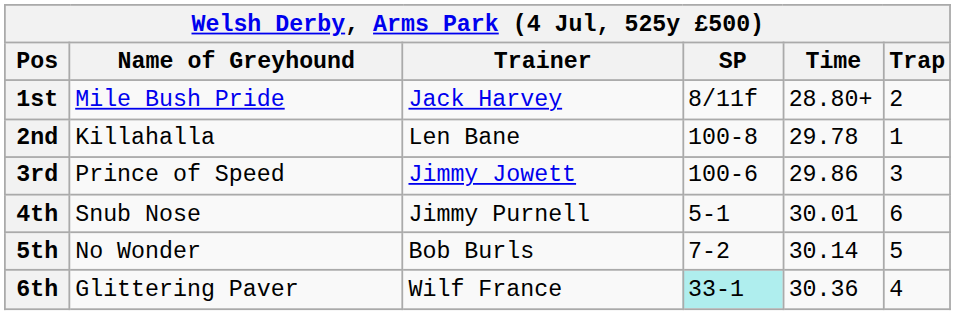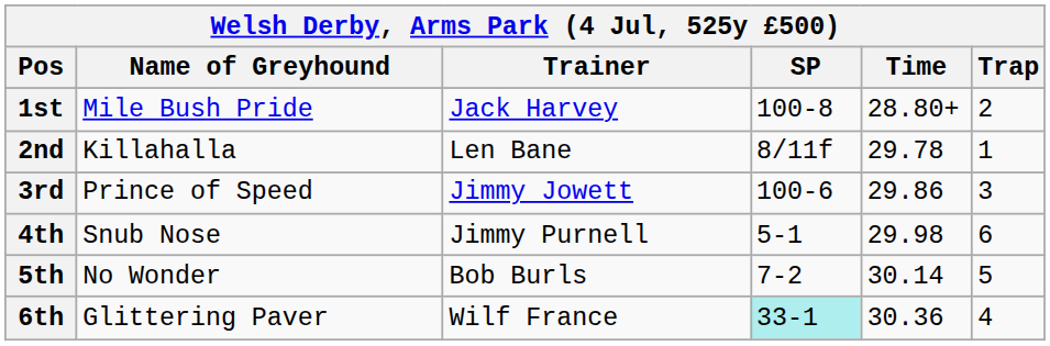1st | SP: 8/11f -> 100-8
2nd | SP: 100-8 -> 8/11f
4th | Time: 30.01 -> 29.98
